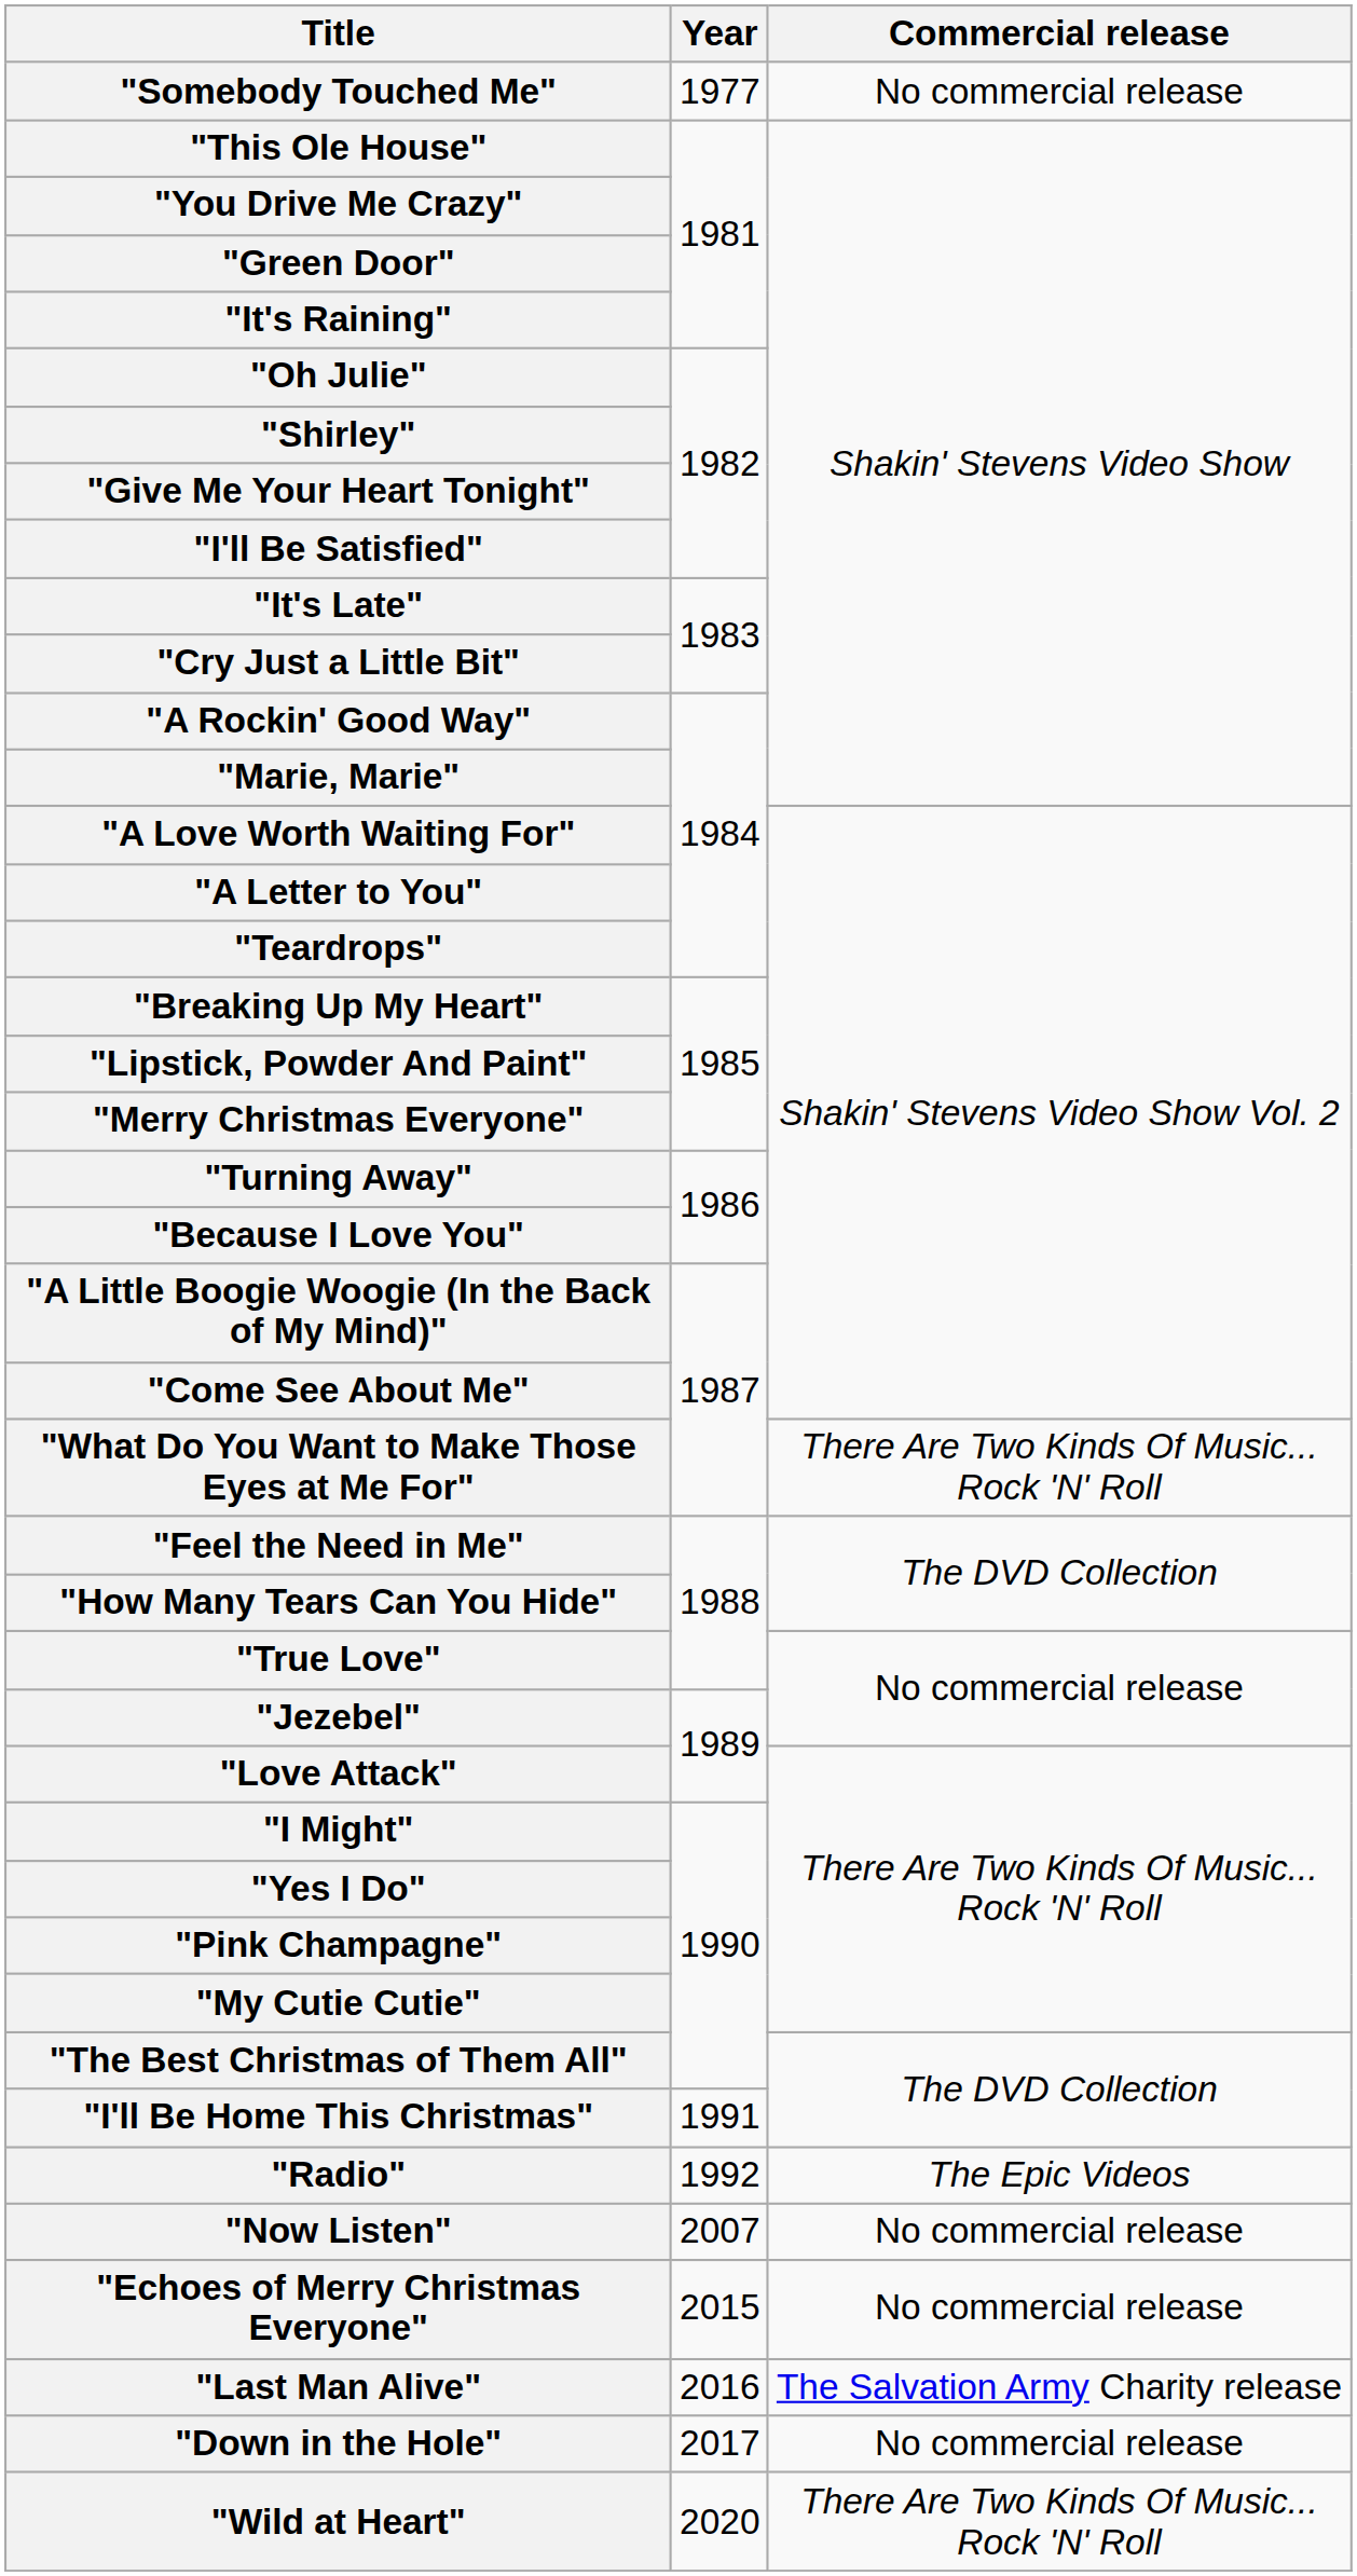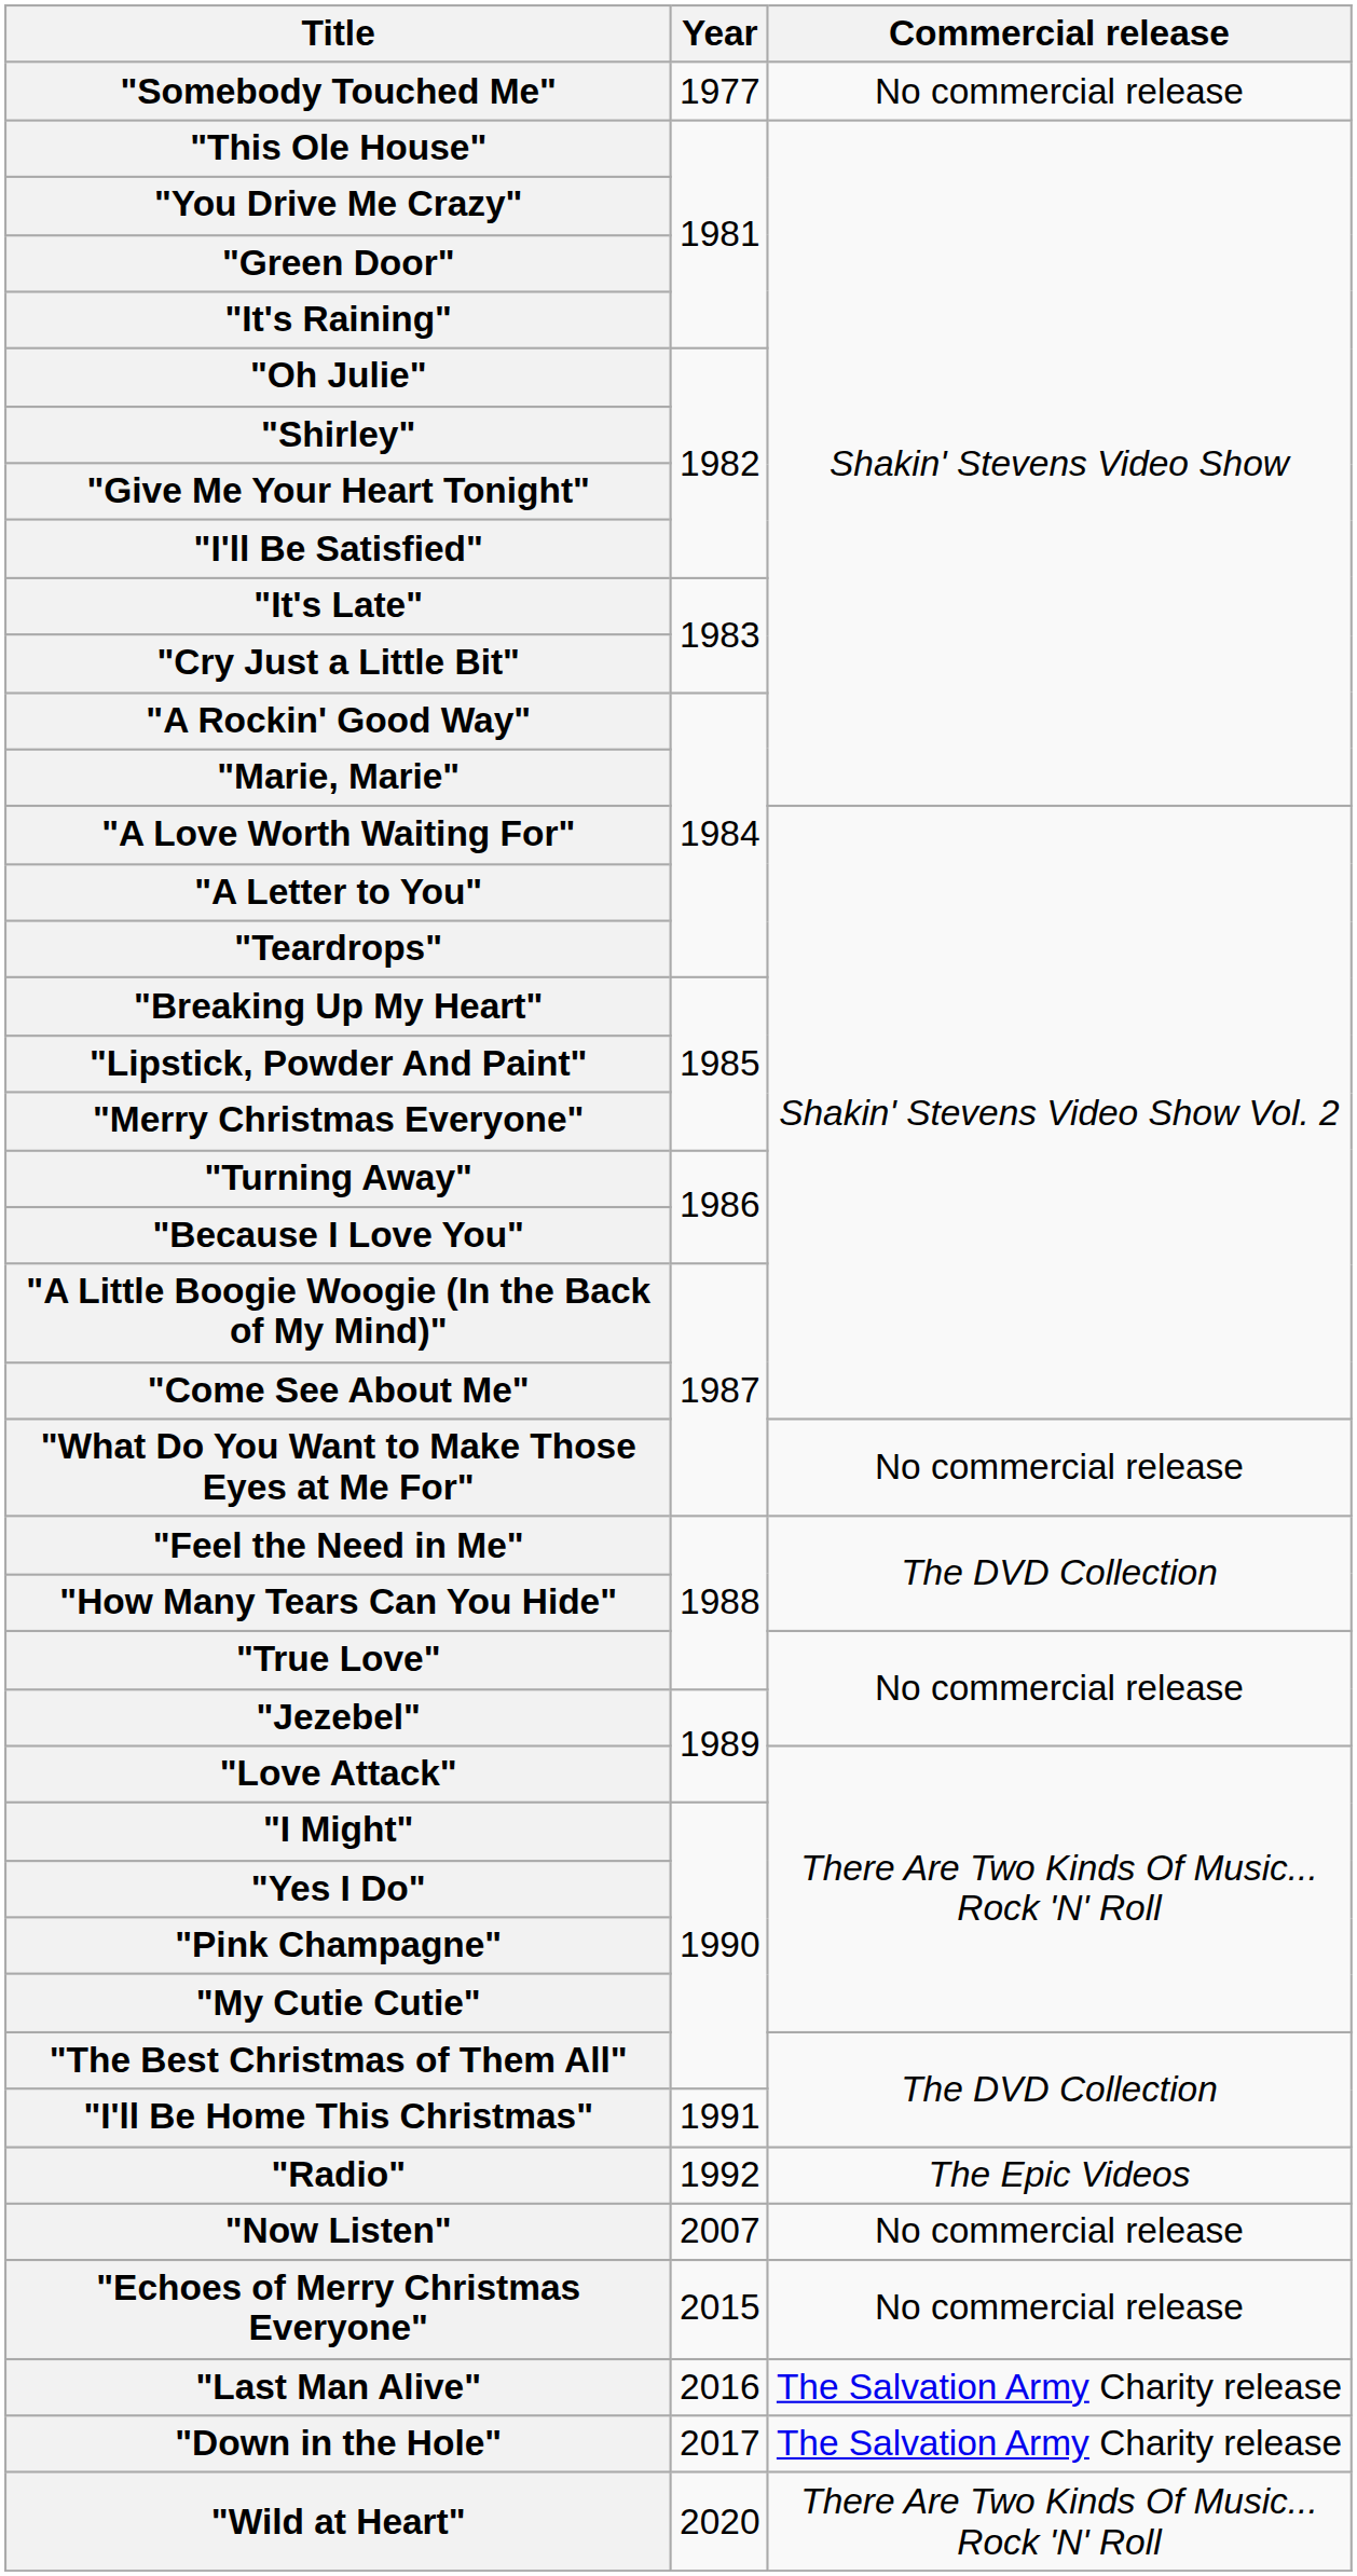"What Do You Want to Make Those Eyes at Me For" | Commercial release: There Are Two Kinds Of Music... Rock 'N' Roll -> No commercial release
"Down in the Hole" | Commercial release: No commercial release -> The Salvation Army Charity release
